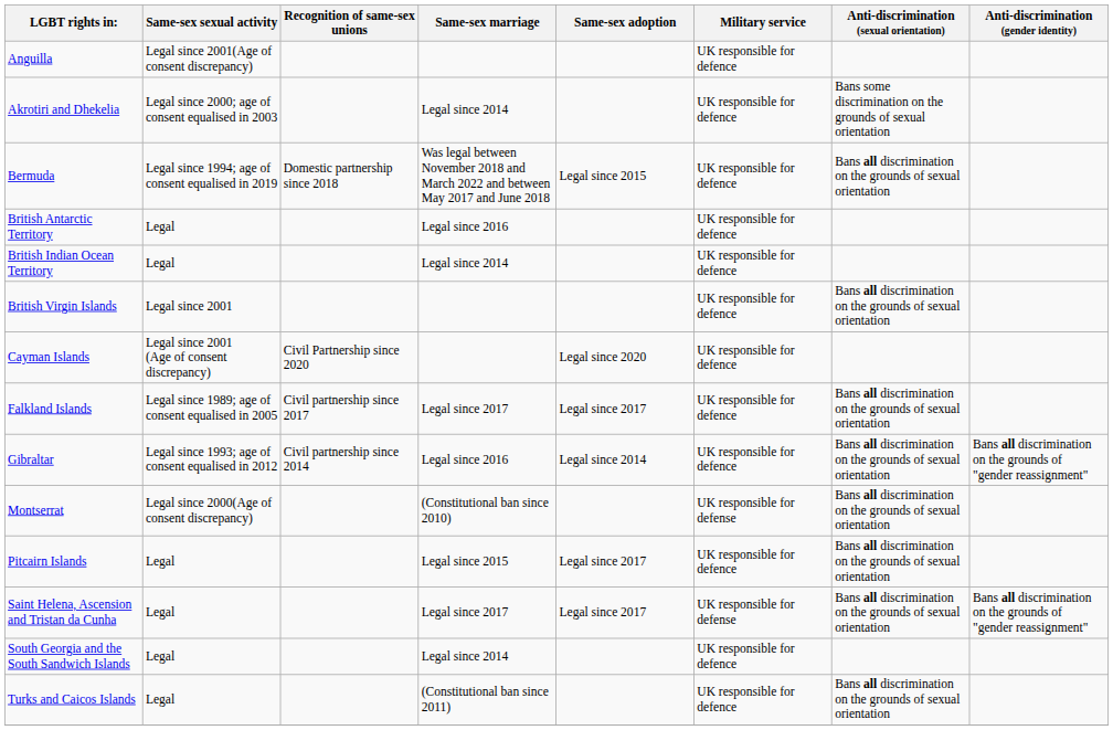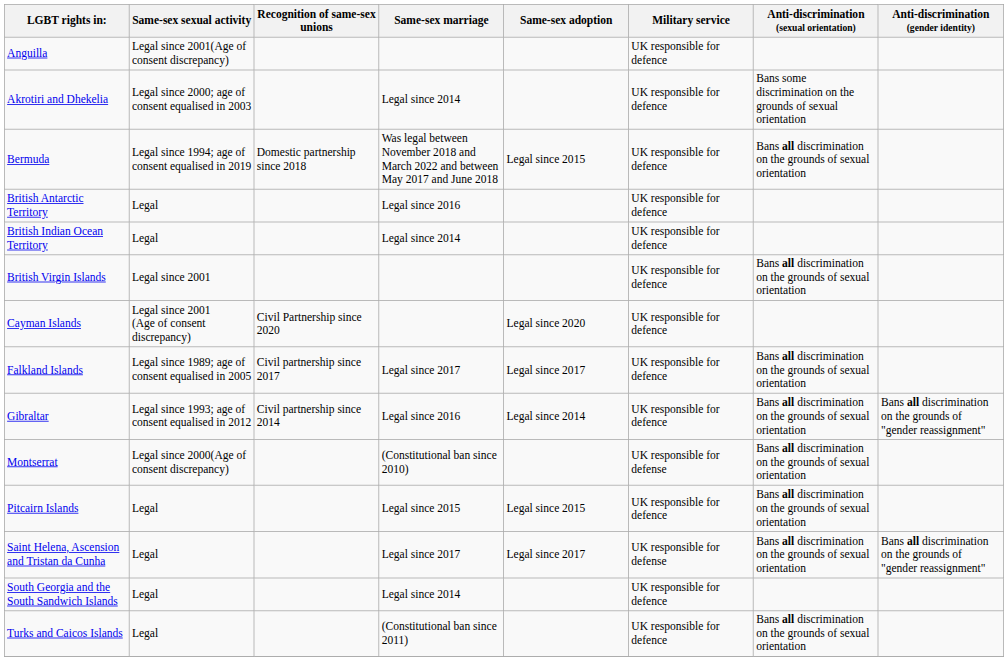Pitcairn Islands | Same-sex adoption: Legal since 2017 -> Legal since 2015
